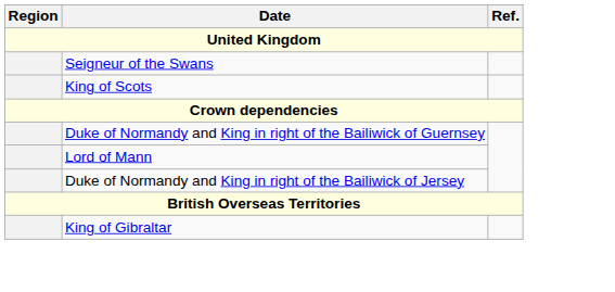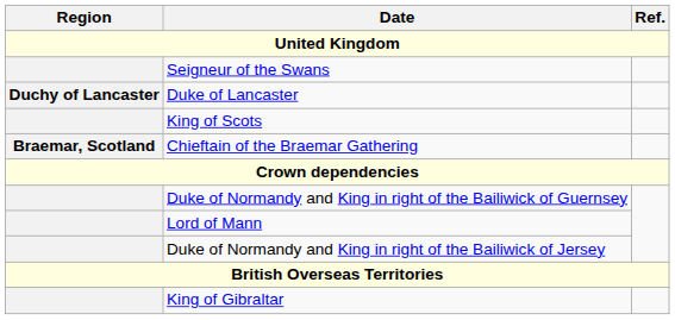+ row: Duchy of Lancaster | Duke of Lancaster
+ row: Braemar, Scotland | Chieftain of the Braemar Gathering
